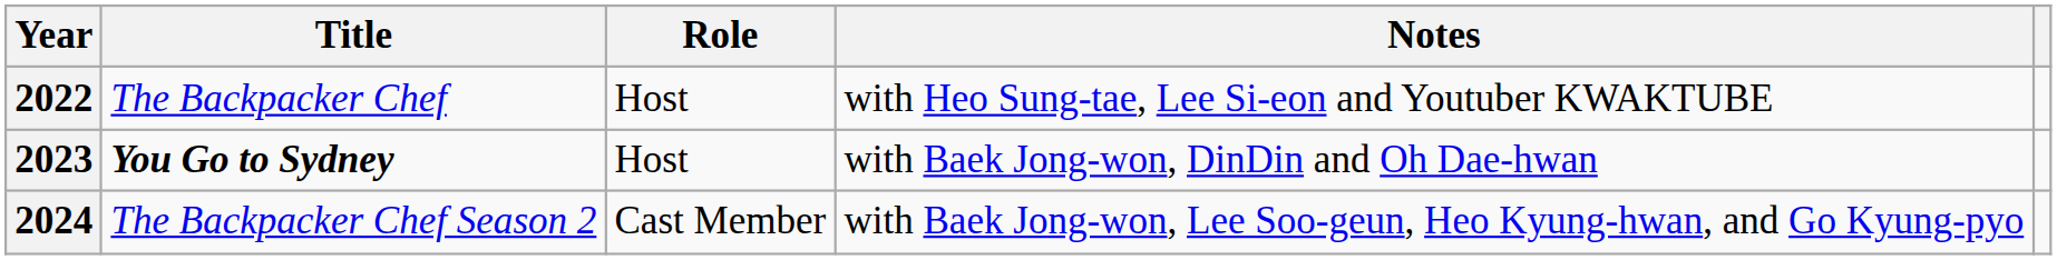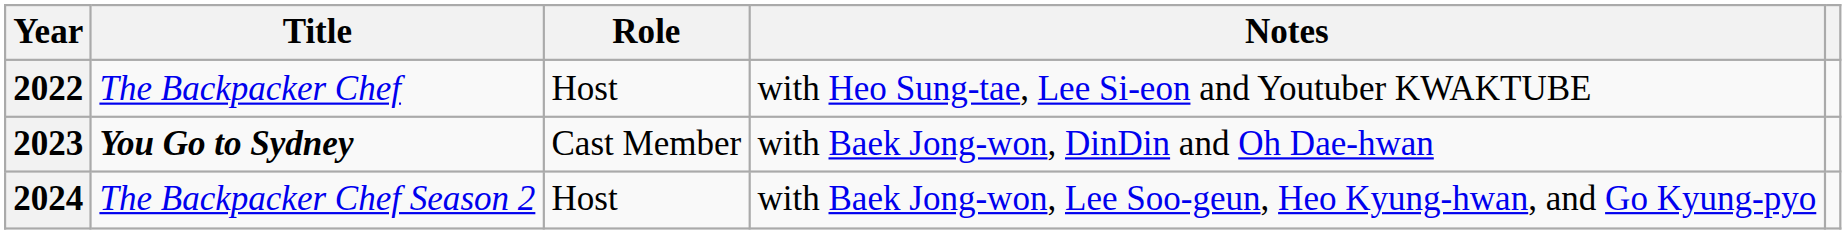2023 | Role: Host -> Cast Member
2024 | Role: Cast Member -> Host
